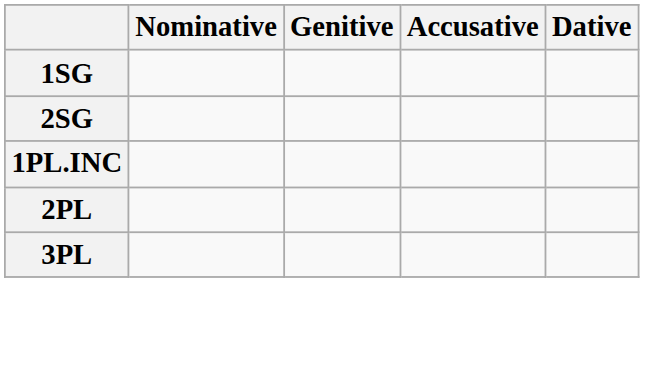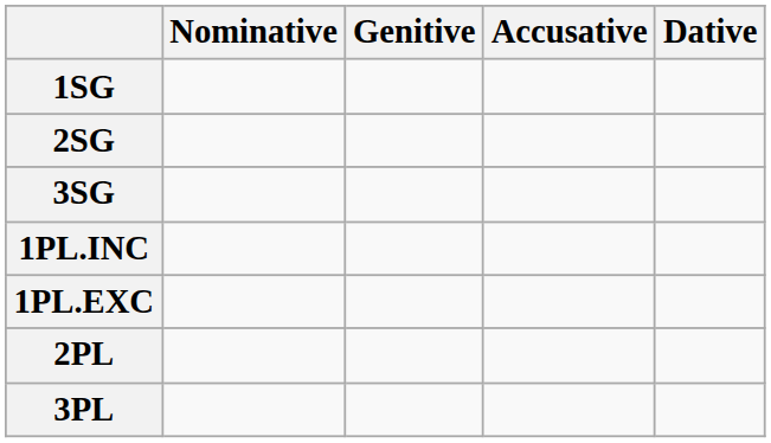+ row: 3SG
+ row: 1PL.EXC
